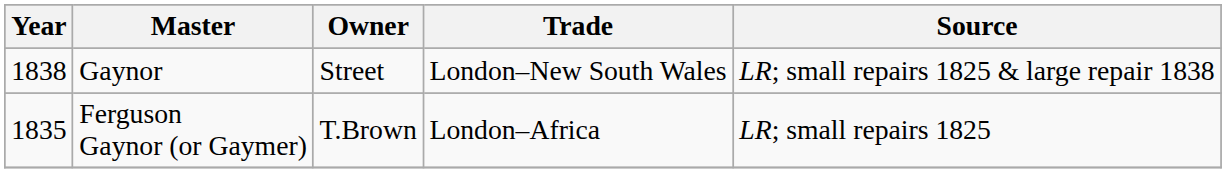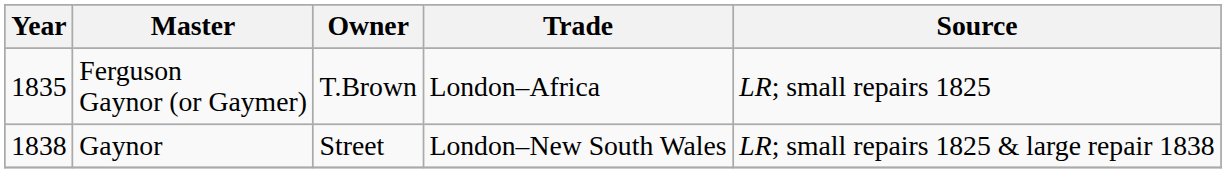rows swapped: Ferguson Gaynor (or Gaymer) <-> Gaynor
